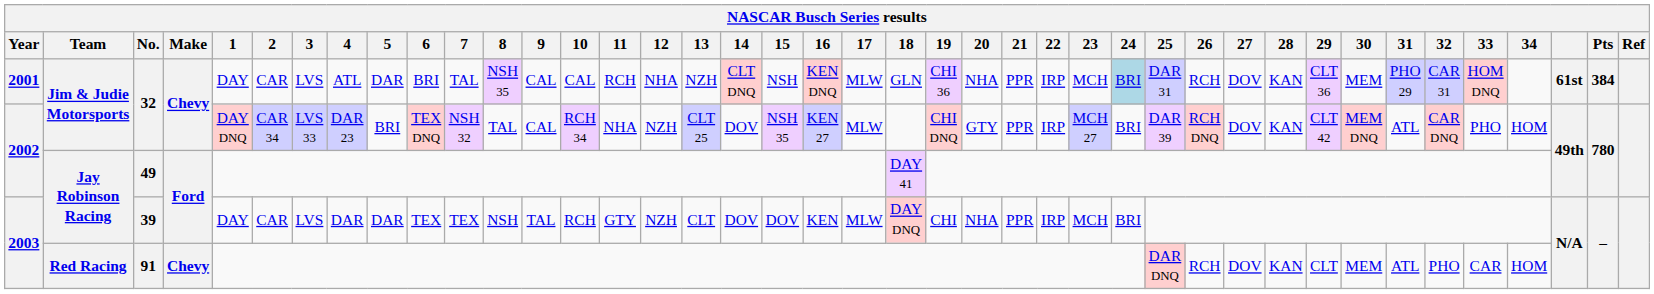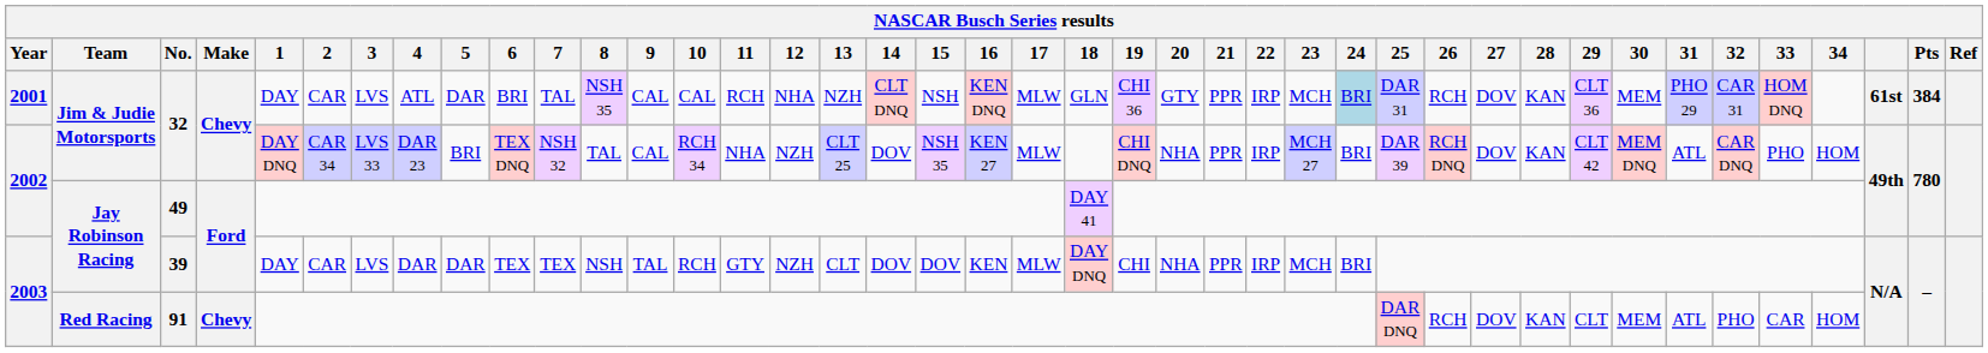2001 / 32 | 20: NHA -> GTY
2002 / 32 | 20: GTY -> NHA
